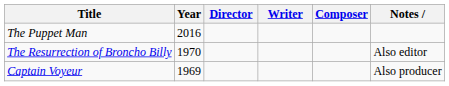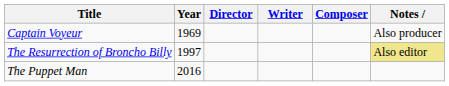rows swapped: Captain Voyeur <-> The Puppet Man
The Resurrection of Broncho Billy | Year: 1970 -> 1997
The Resurrection of Broncho Billy | Notes: no background -> khaki background
